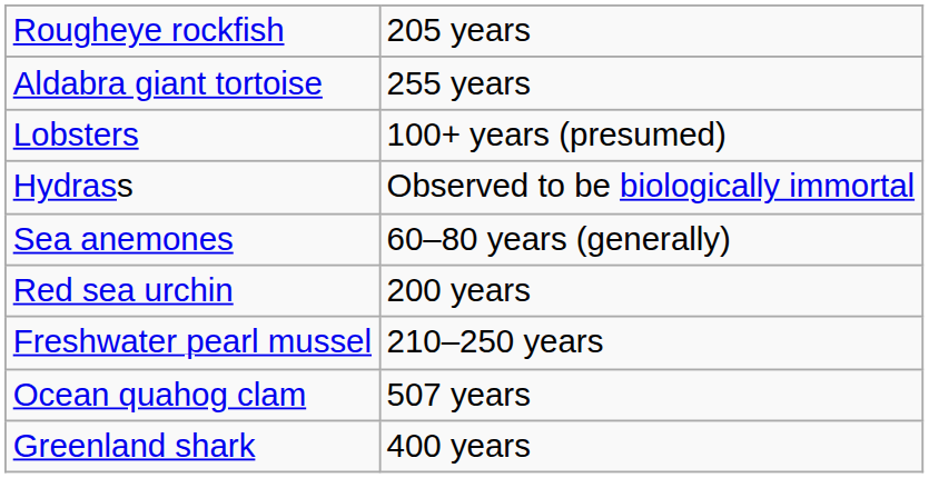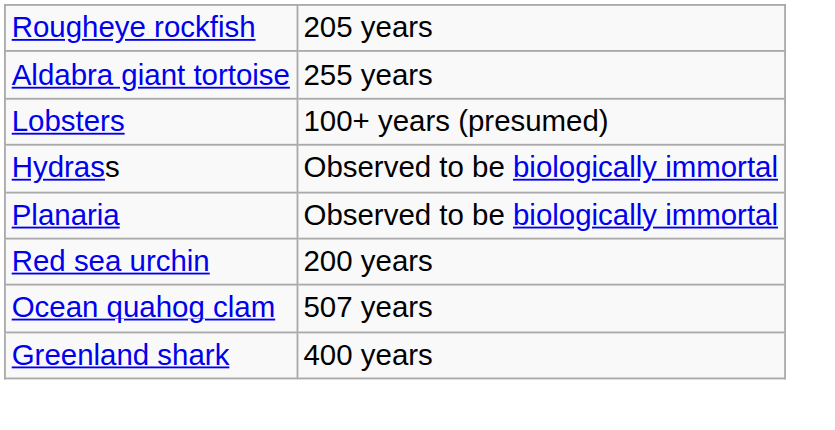+ row: Planaria | Observed to be biologically immortal
- row: Sea anemones | 60–80 years (generally)
- row: Freshwater pearl mussel | 210–250 years
